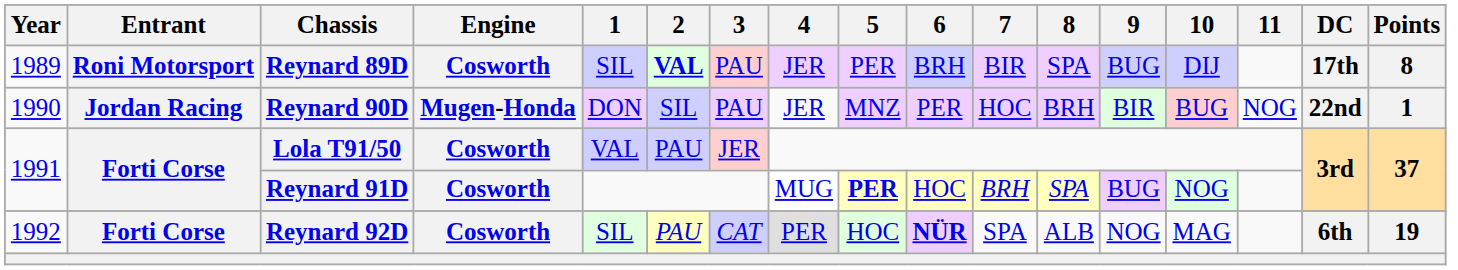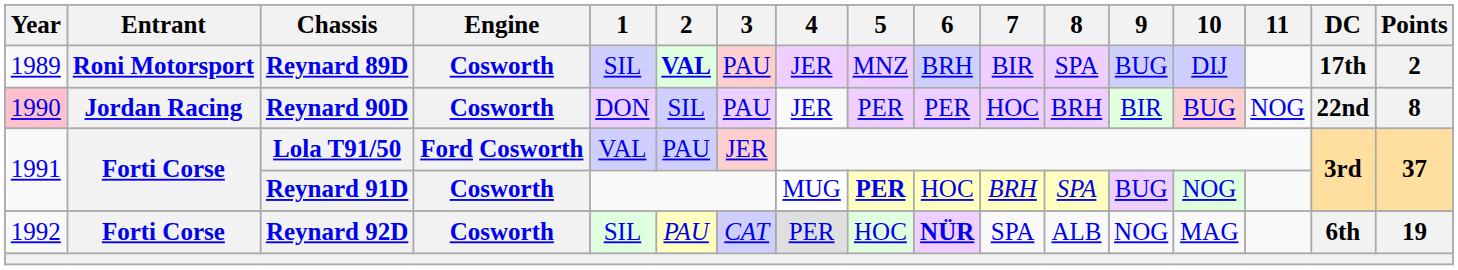Reynard 89D | 5: PER -> MNZ
Reynard 89D | Points: 8 -> 2
Reynard 90D | Year: no background -> pink background
Reynard 90D | Engine: Mugen-Honda -> Cosworth
Reynard 90D | 5: MNZ -> PER
Reynard 90D | Points: 1 -> 8
Lola T91/50 | Engine: Cosworth -> Ford Cosworth
